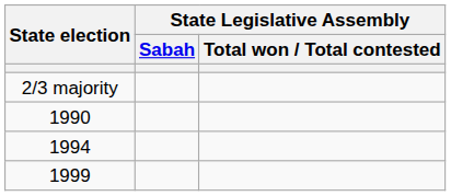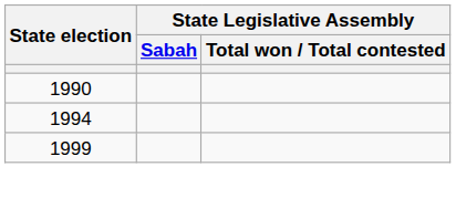- row: 2/3 majority
